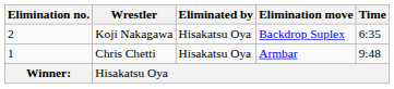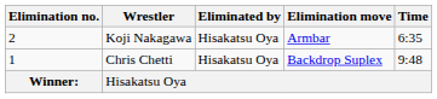Koji Nakagawa | Elimination move: Backdrop Suplex -> Armbar
Chris Chetti | Elimination move: Armbar -> Backdrop Suplex
